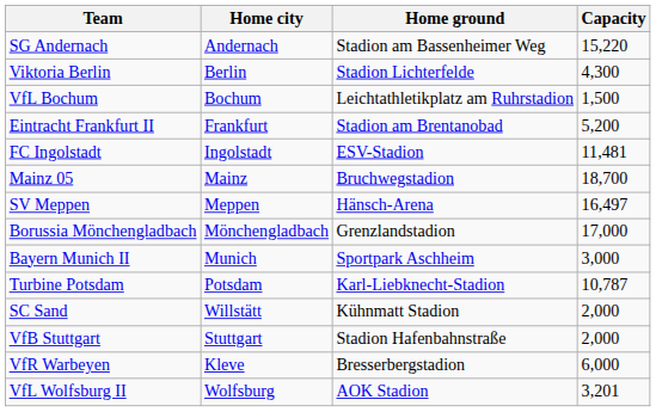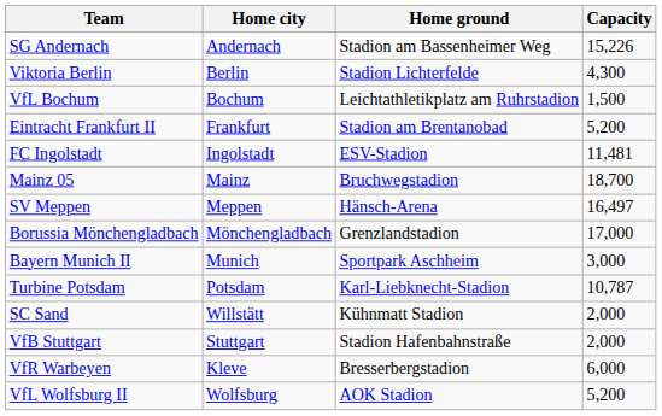SG Andernach | Capacity: 15,220 -> 15,226
VfL Wolfsburg II | Capacity: 3,201 -> 5,200
